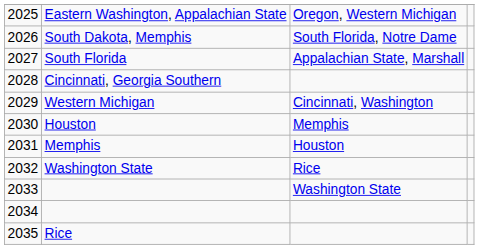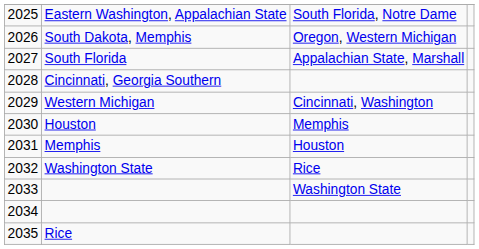Eastern Washington, Appalachian State | column 3: Oregon, Western Michigan -> South Florida, Notre Dame
South Dakota, Memphis | column 3: South Florida, Notre Dame -> Oregon, Western Michigan
